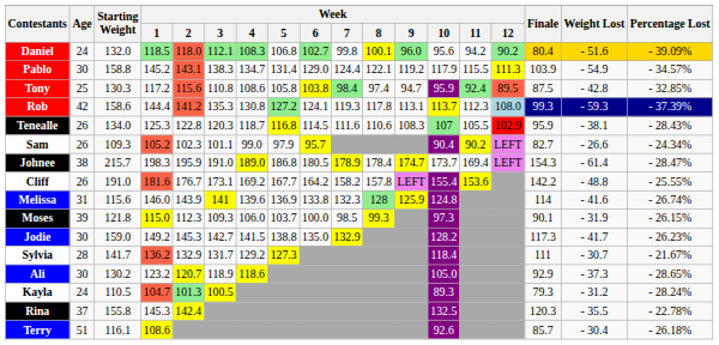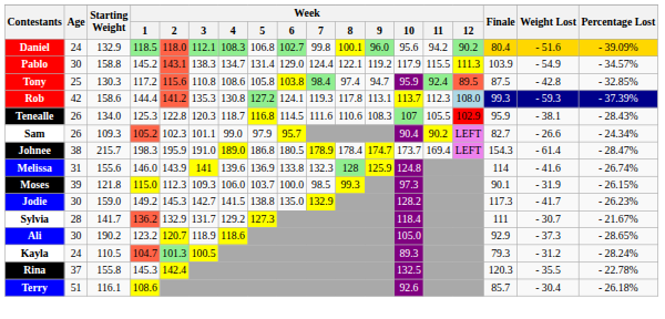Daniel | Starting Weight: 132.0 -> 132.9
- row: Cliff | 26 | 191.0 | 181.6 | 176.7 | 173.1 | 169.2 | 167.7 | 164.2 | 158.2 | 157.8 | LEFT | 155.4 | 153.6 | 142.2 | - 48.8 | - 25.55%
Melissa | Starting Weight: 115.6 -> 155.6
Ali | Starting Weight: 130.2 -> 190.2
